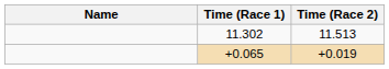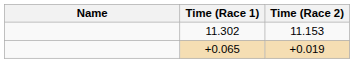11.302 | Time (Race 2): 11.513 -> 11.153
